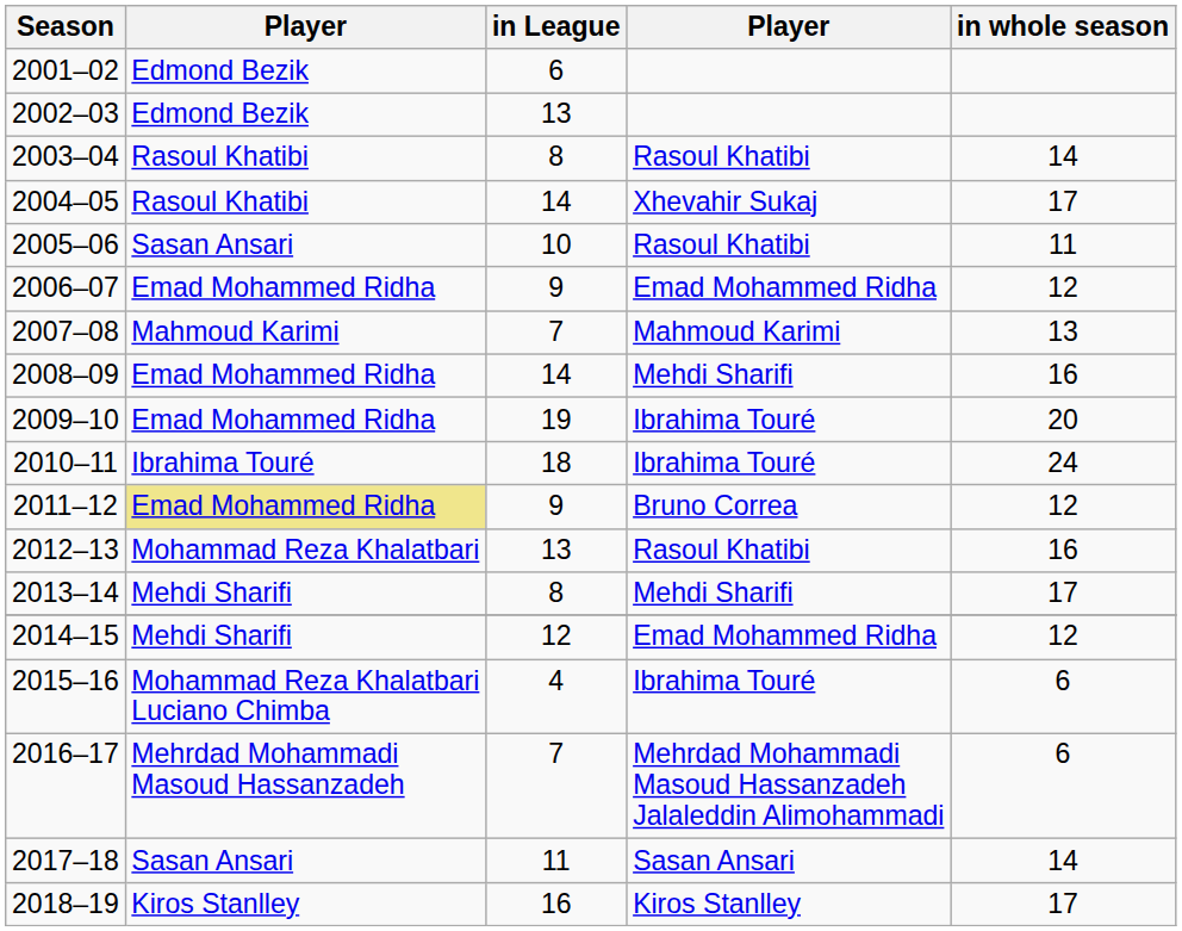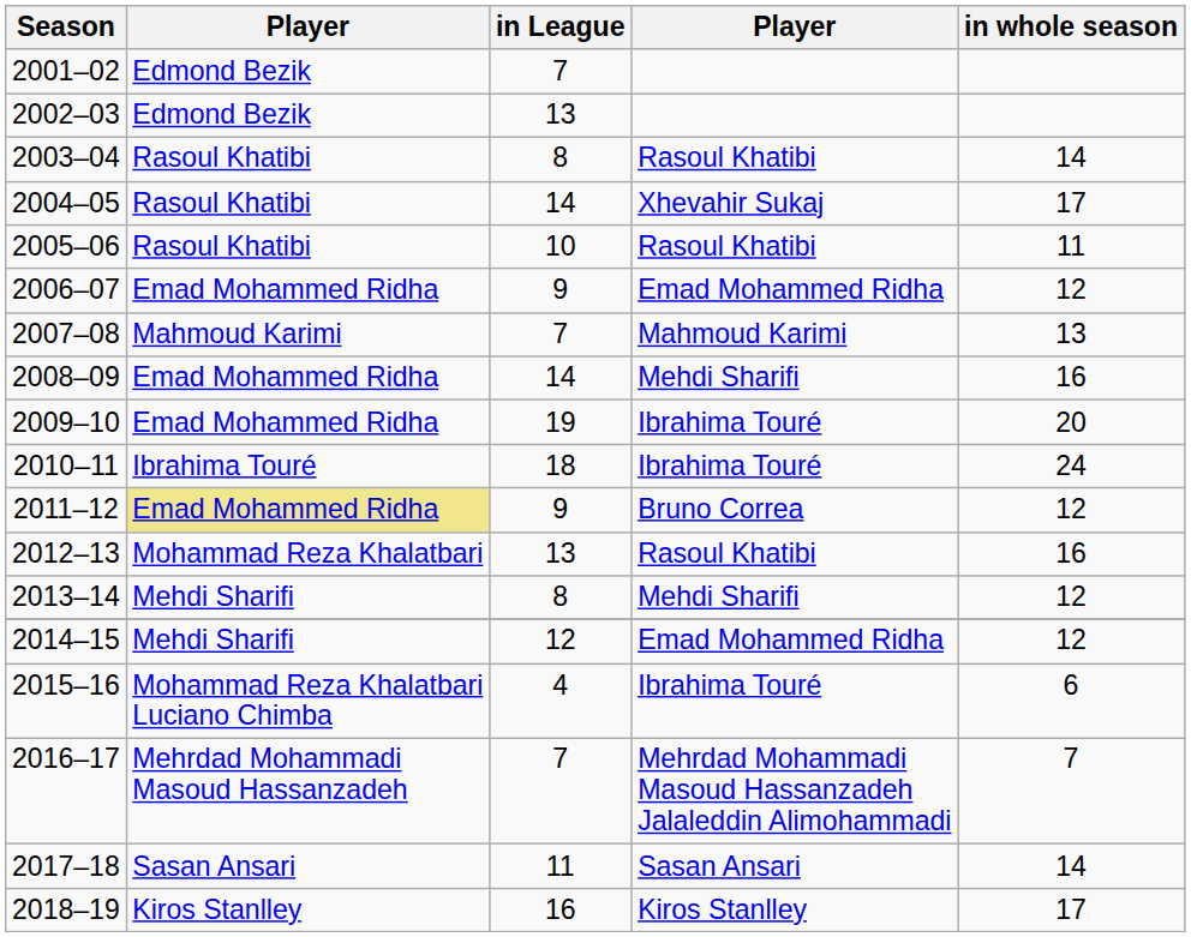2001–02 | in League: 6 -> 7
2005–06 | column 2: Sasan Ansari -> Rasoul Khatibi
2013–14 | in whole season: 17 -> 12
2016–17 | in whole season: 6 -> 7
